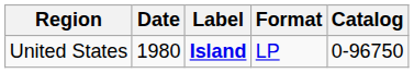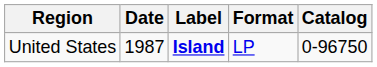United States | Date: 1980 -> 1987
